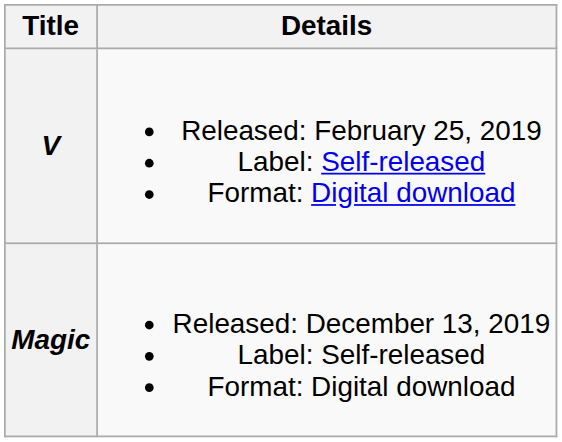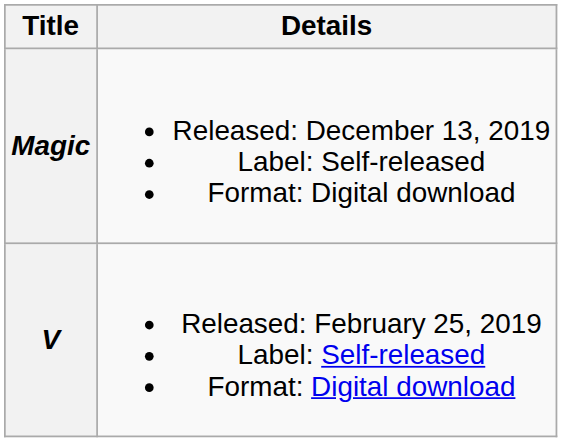rows swapped: V <-> Magic
